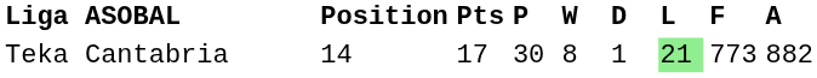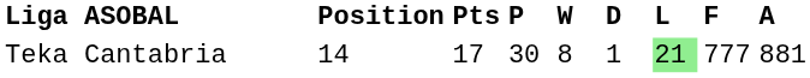Teka Cantabria | F: 773 -> 777
Teka Cantabria | A: 882 -> 881
